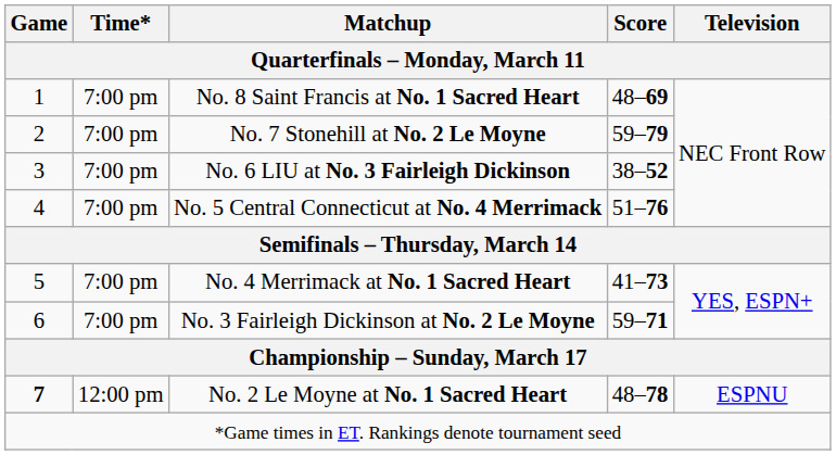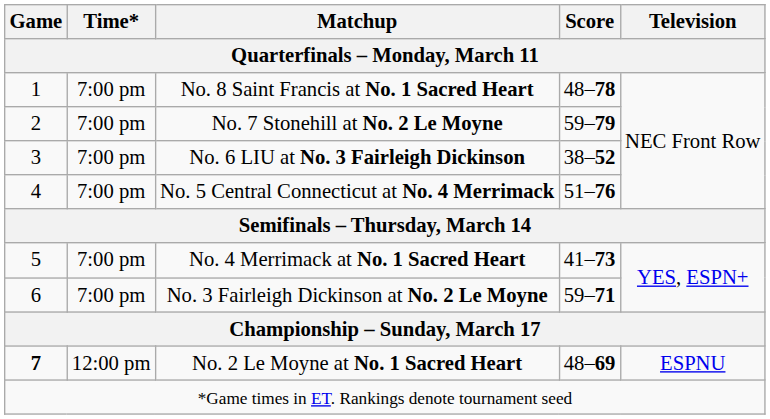No. 8 Saint Francis at No. 1 Sacred Heart | Score / Quarterfinals – Monday, March 11: 48–69 -> 48–78
No. 2 Le Moyne at No. 1 Sacred Heart | Score / Quarterfinals – Monday, March 11: 48–78 -> 48–69
